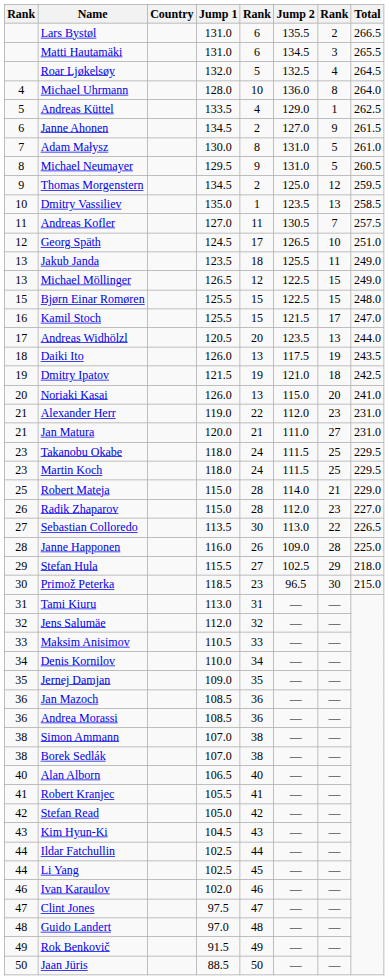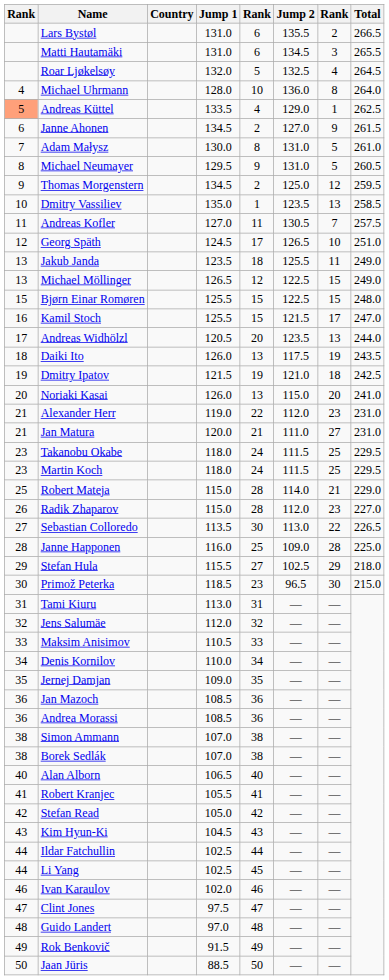Andreas Küttel | column 1: no background -> lightsalmon background
Janne Happonen | column 5: 26 -> 25
